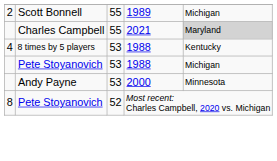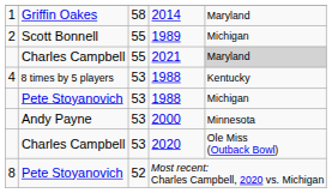+ row: 1 | Griffin Oakes | 58 | 2014 | Maryland
+ row: Charles Campbell | 53 | 2020 | Ole Miss (Outback Bowl)
